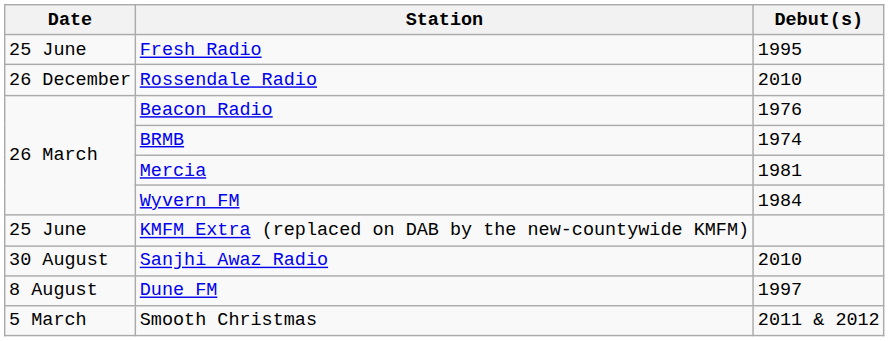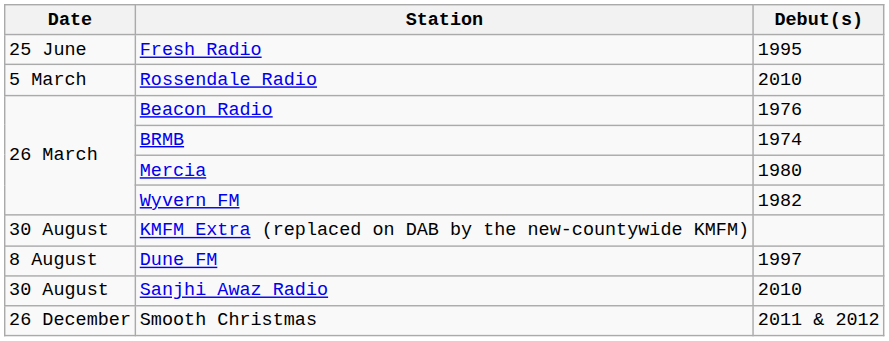Rossendale Radio | Date: 26 December -> 5 March
Mercia | Debut(s): 1981 -> 1980
Wyvern FM | Debut(s): 1984 -> 1982
KMFM Extra (replaced on DAB by the new-countywide KMFM) | Date: 25 June -> 30 August
rows swapped: Dune FM <-> Sanjhi Awaz Radio
Smooth Christmas | Date: 5 March -> 26 December
